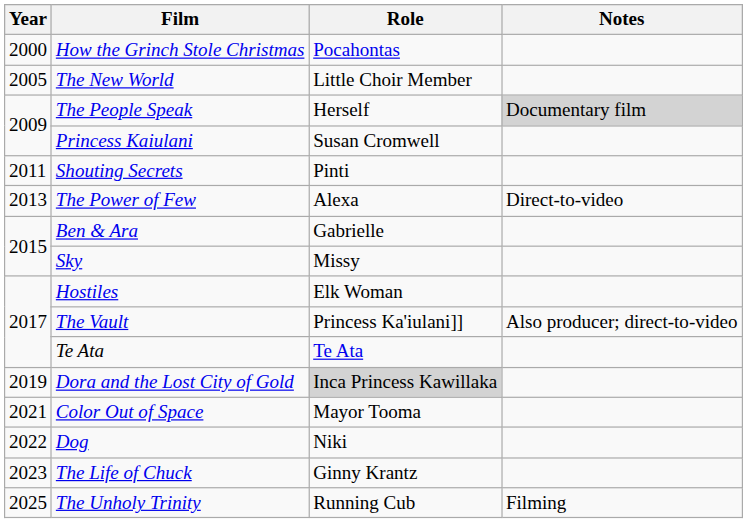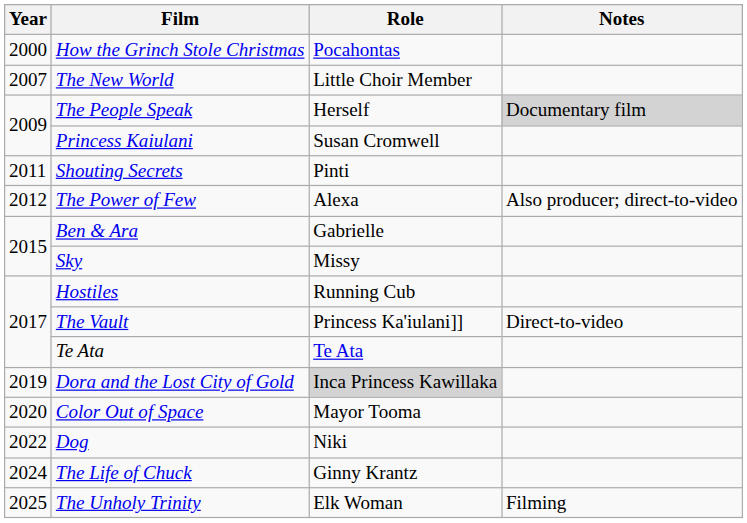The New World | Year: 2005 -> 2007
The Power of Few | Year: 2013 -> 2012
The Power of Few | Notes: Direct-to-video -> Also producer; direct-to-video
Hostiles | Role: Elk Woman -> Running Cub
The Vault | Notes: Also producer; direct-to-video -> Direct-to-video
Color Out of Space | Year: 2021 -> 2020
The Life of Chuck | Year: 2023 -> 2024
The Unholy Trinity | Role: Running Cub -> Elk Woman
